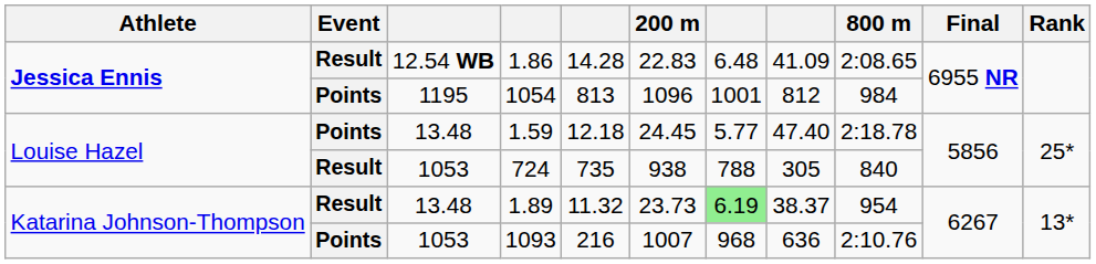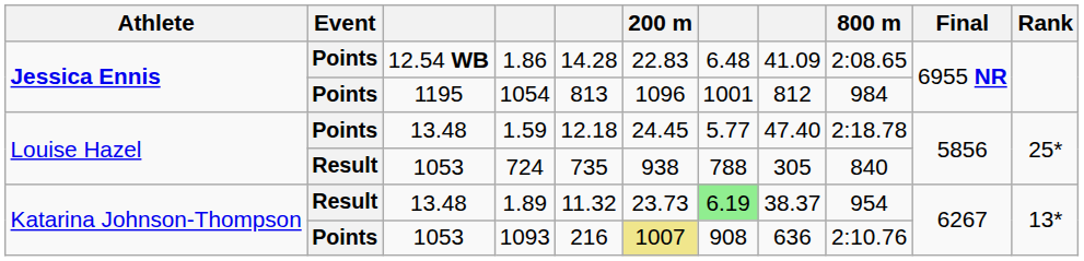1.86 | Event: Result -> Points
1093 | 200 m: no background -> khaki background
1093 | column 7: 968 -> 908
